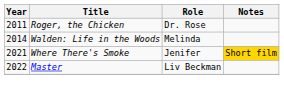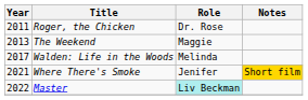+ row: 2013 | The Weekend | Maggie
Walden: Life in the Woods | Year: 2014 -> 2017
Master | Role: no background -> paleturquoise background
